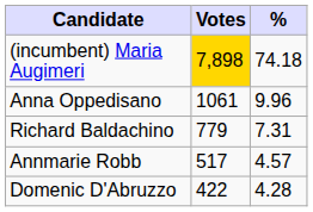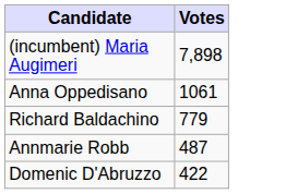- column: % | 74.18 | 9.96 | 7.31 | 4.57 | 4.28
(incumbent) Maria Augimeri | Votes: gold background -> no background
Annmarie Robb | Votes: 517 -> 487
